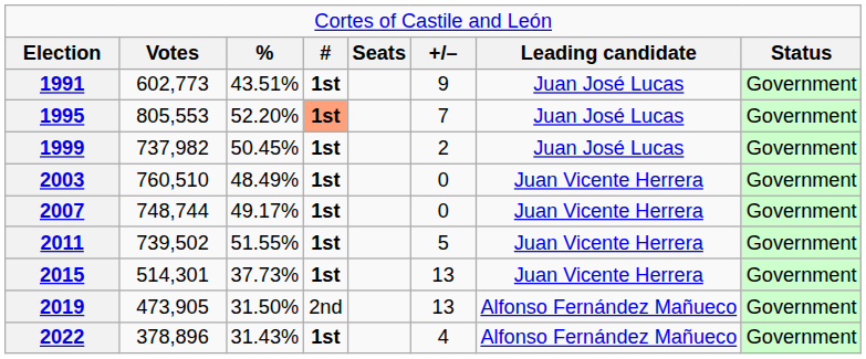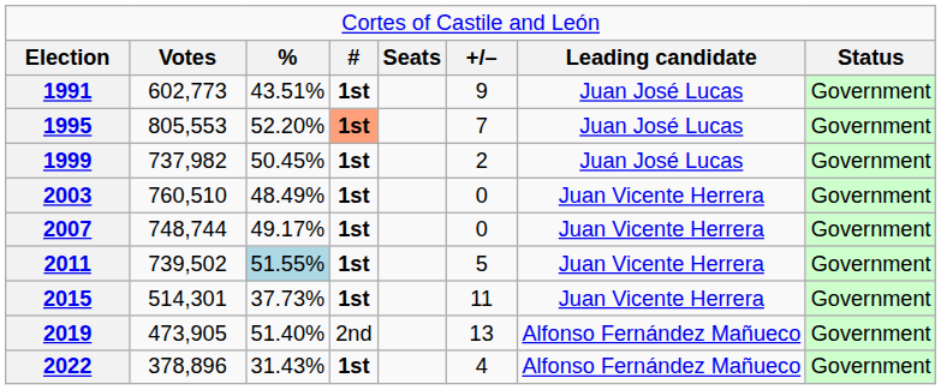2011 | column 3: no background -> lightblue background
2015 | column 6: 13 -> 11
2019 | column 3: 31.50% -> 51.40%
